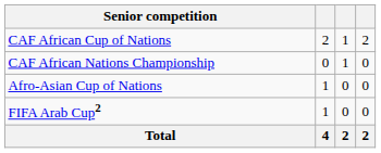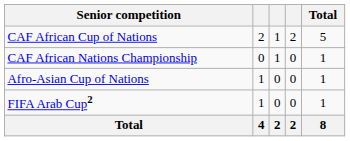+ column: Total | 5 | 1 | 1 | 1 | 8
